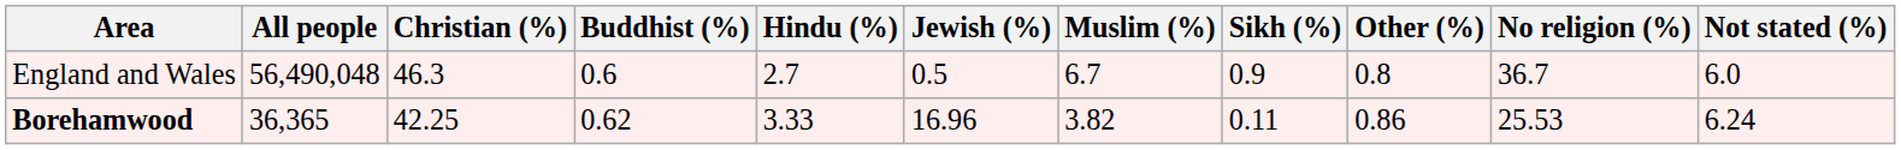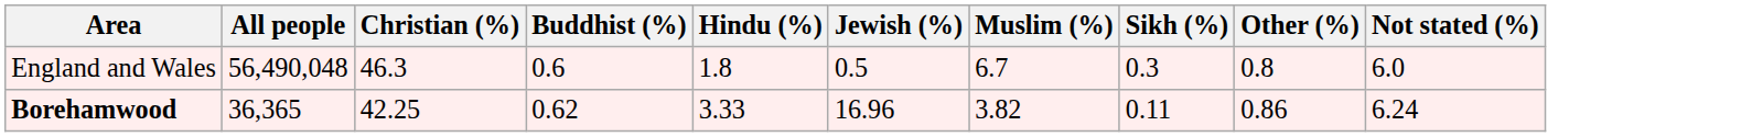- column: No religion (%) | 36.7 | 25.53
England and Wales | Hindu (%): 2.7 -> 1.8
England and Wales | Sikh (%): 0.9 -> 0.3
